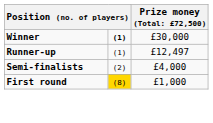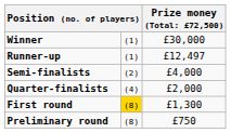Winner | column 2: bold -> normal
+ row: Quarter-finalists | (4) | £2,000
First round | column 3: £1,000 -> £1,300
+ row: Preliminary round | (8) | £750
